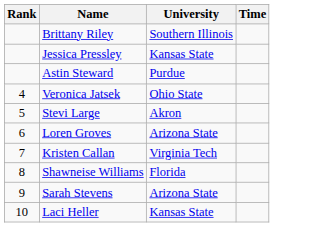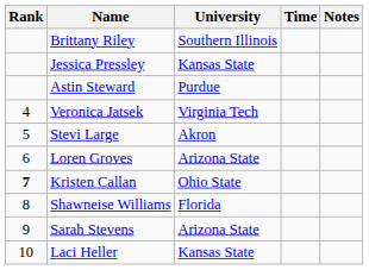+ column: Notes
Veronica Jatsek | University: Ohio State -> Virginia Tech
Kristen Callan | Rank: normal -> bold
Kristen Callan | University: Virginia Tech -> Ohio State
